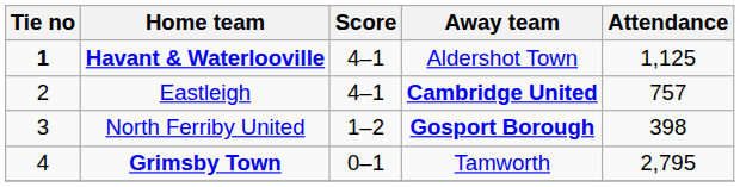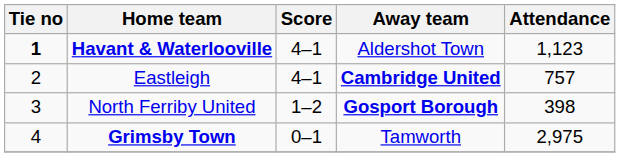Havant & Waterlooville | Attendance: 1,125 -> 1,123
Grimsby Town | Attendance: 2,795 -> 2,975
